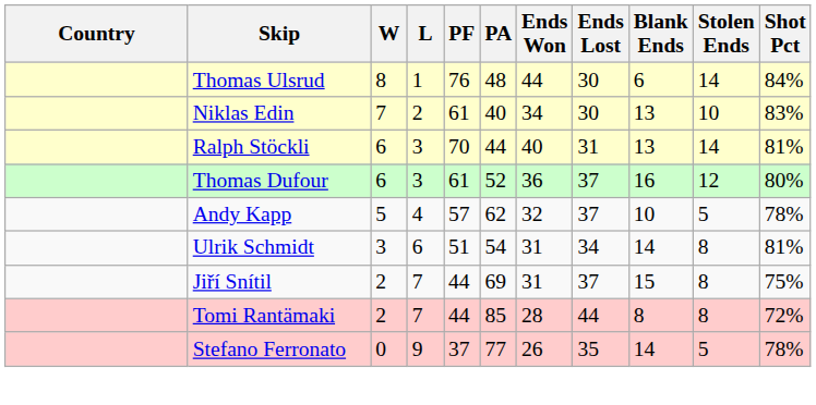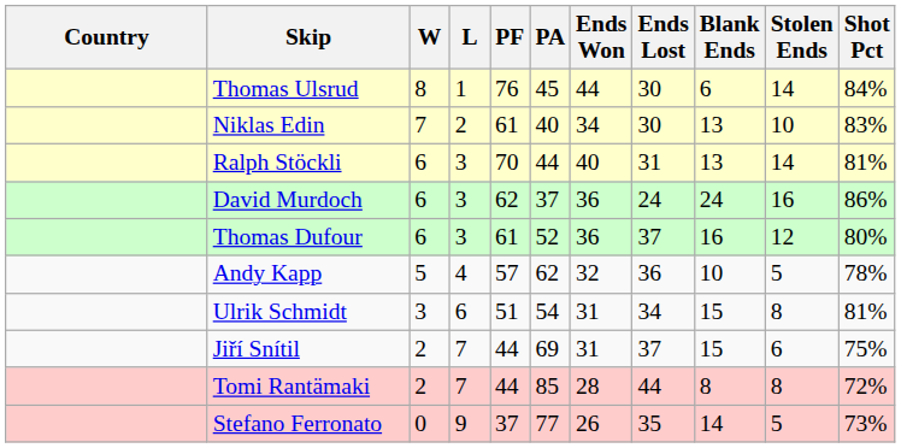Thomas Ulsrud | PA: 48 -> 45
+ row: David Murdoch | 6 | 3 | 62 | 37 | 36 | 24 | 24 | 16 | 86%
Andy Kapp | Ends Lost: 37 -> 36
Ulrik Schmidt | Blank Ends: 14 -> 15
Jiří Snítil | Stolen Ends: 8 -> 6
Stefano Ferronato | Shot Pct: 78% -> 73%
